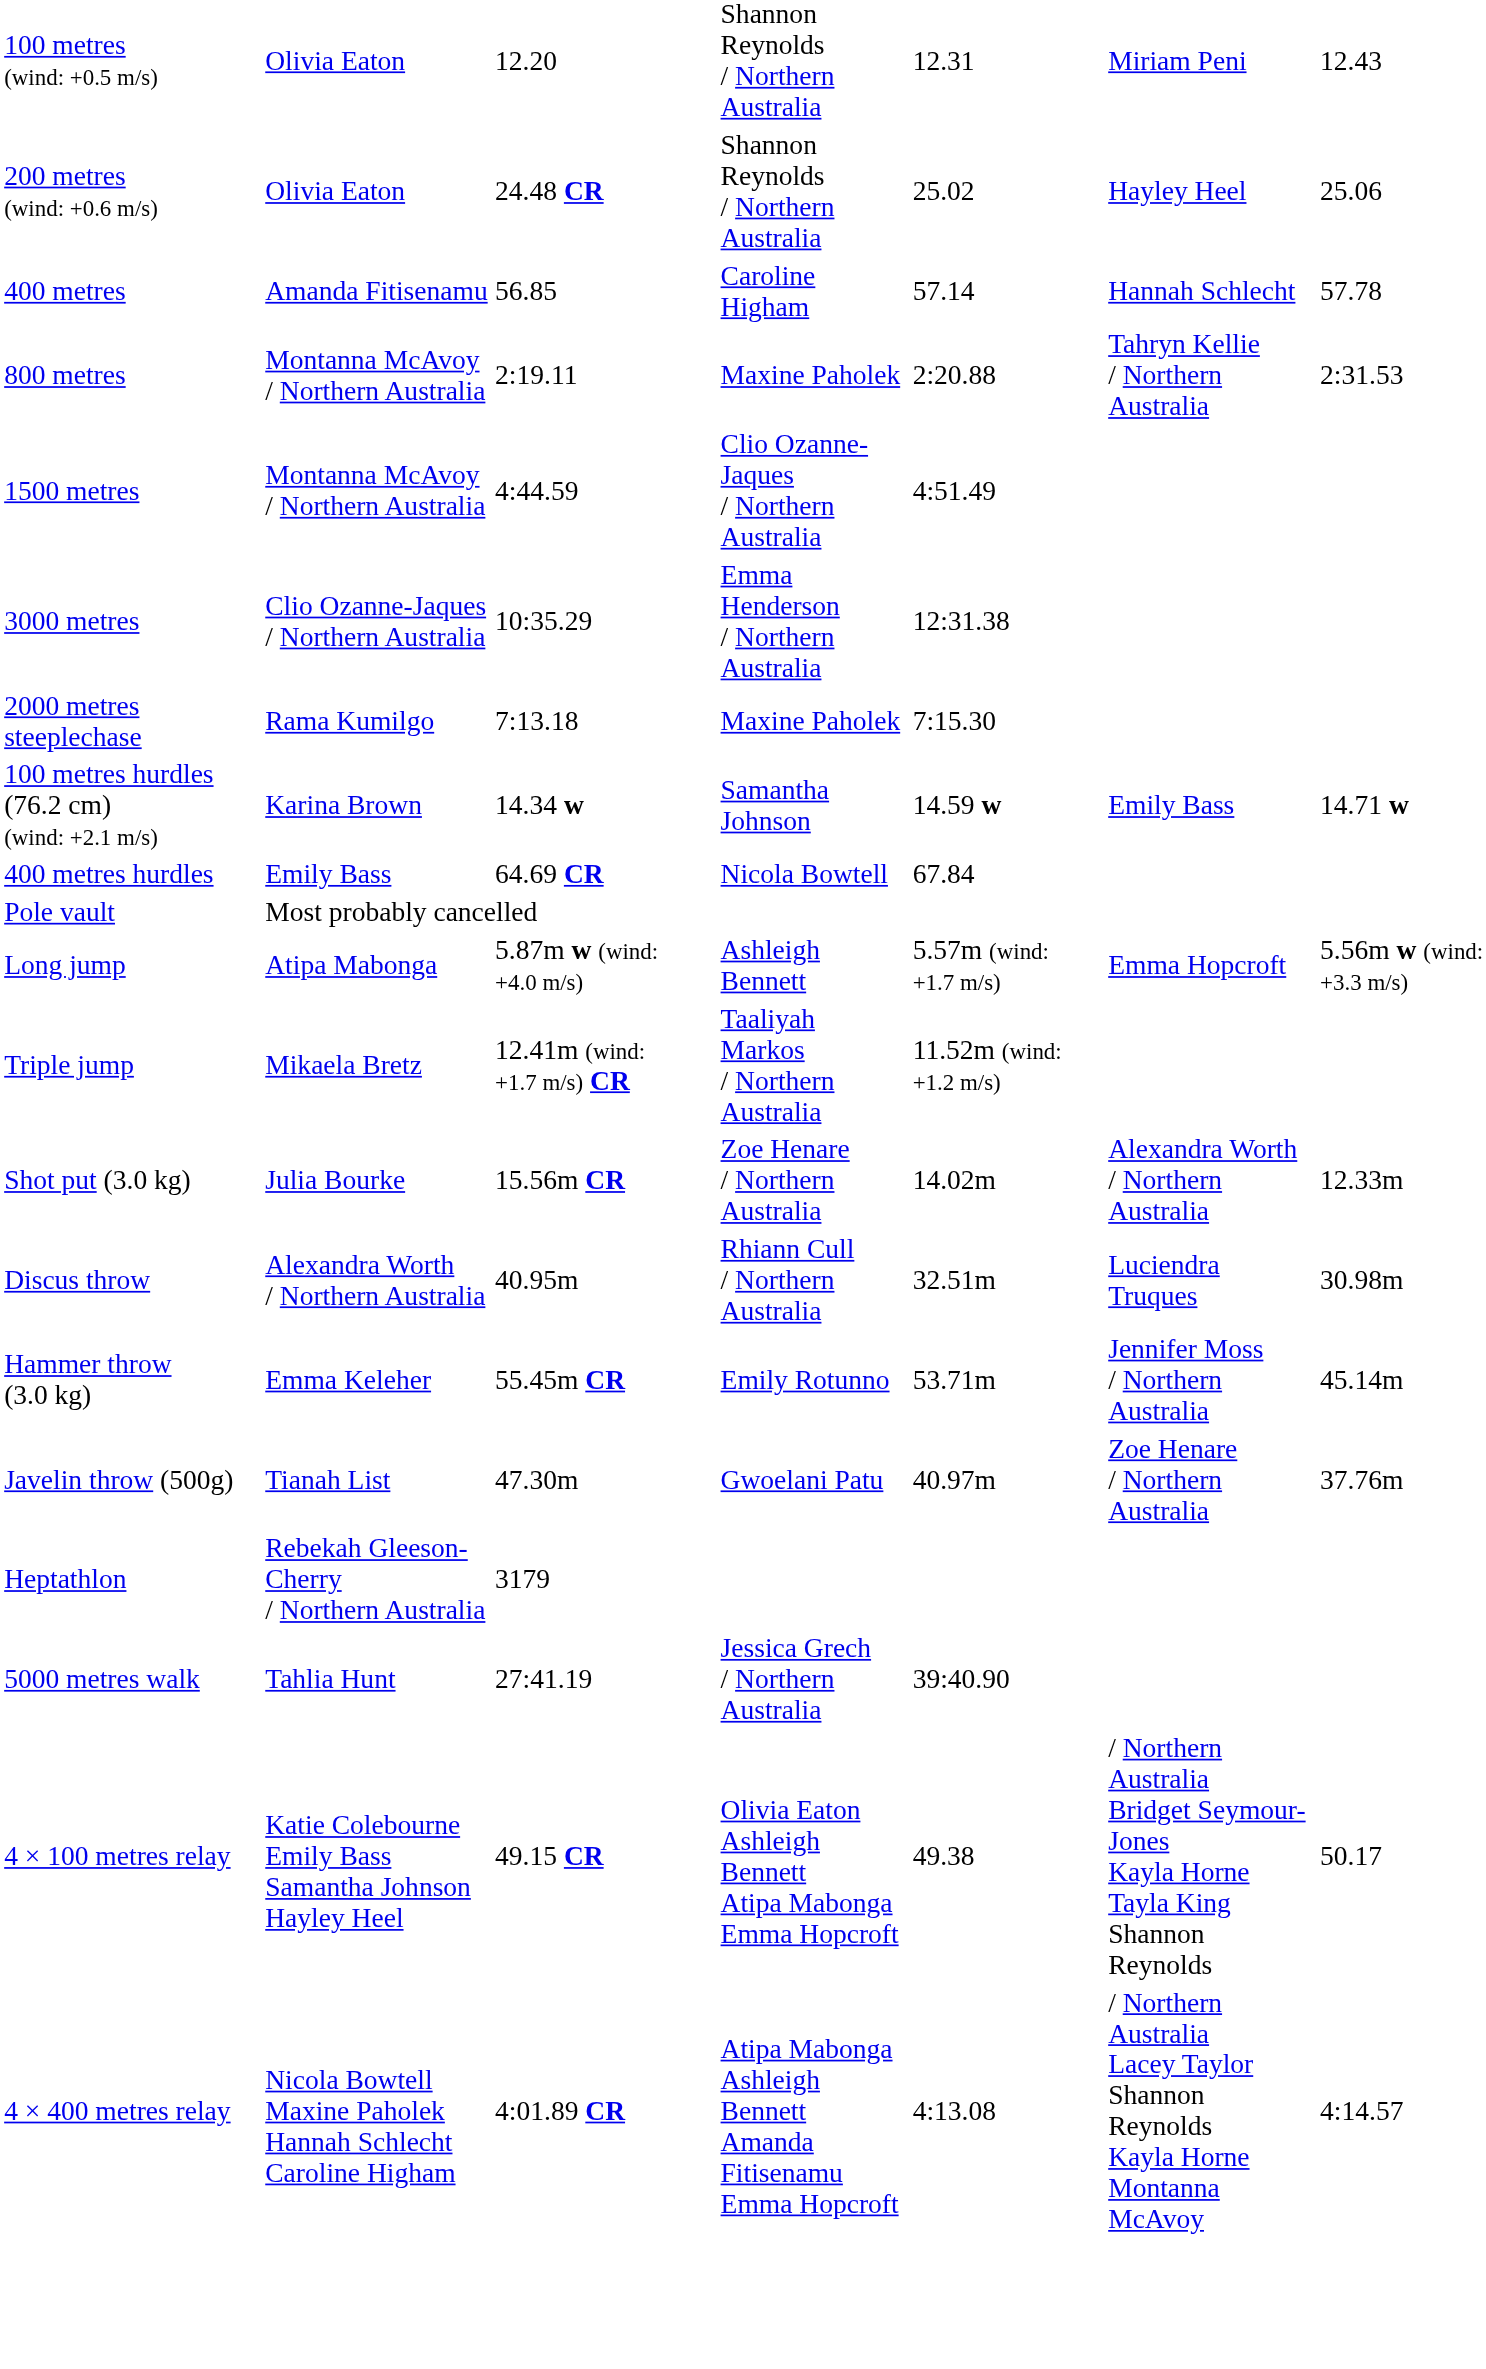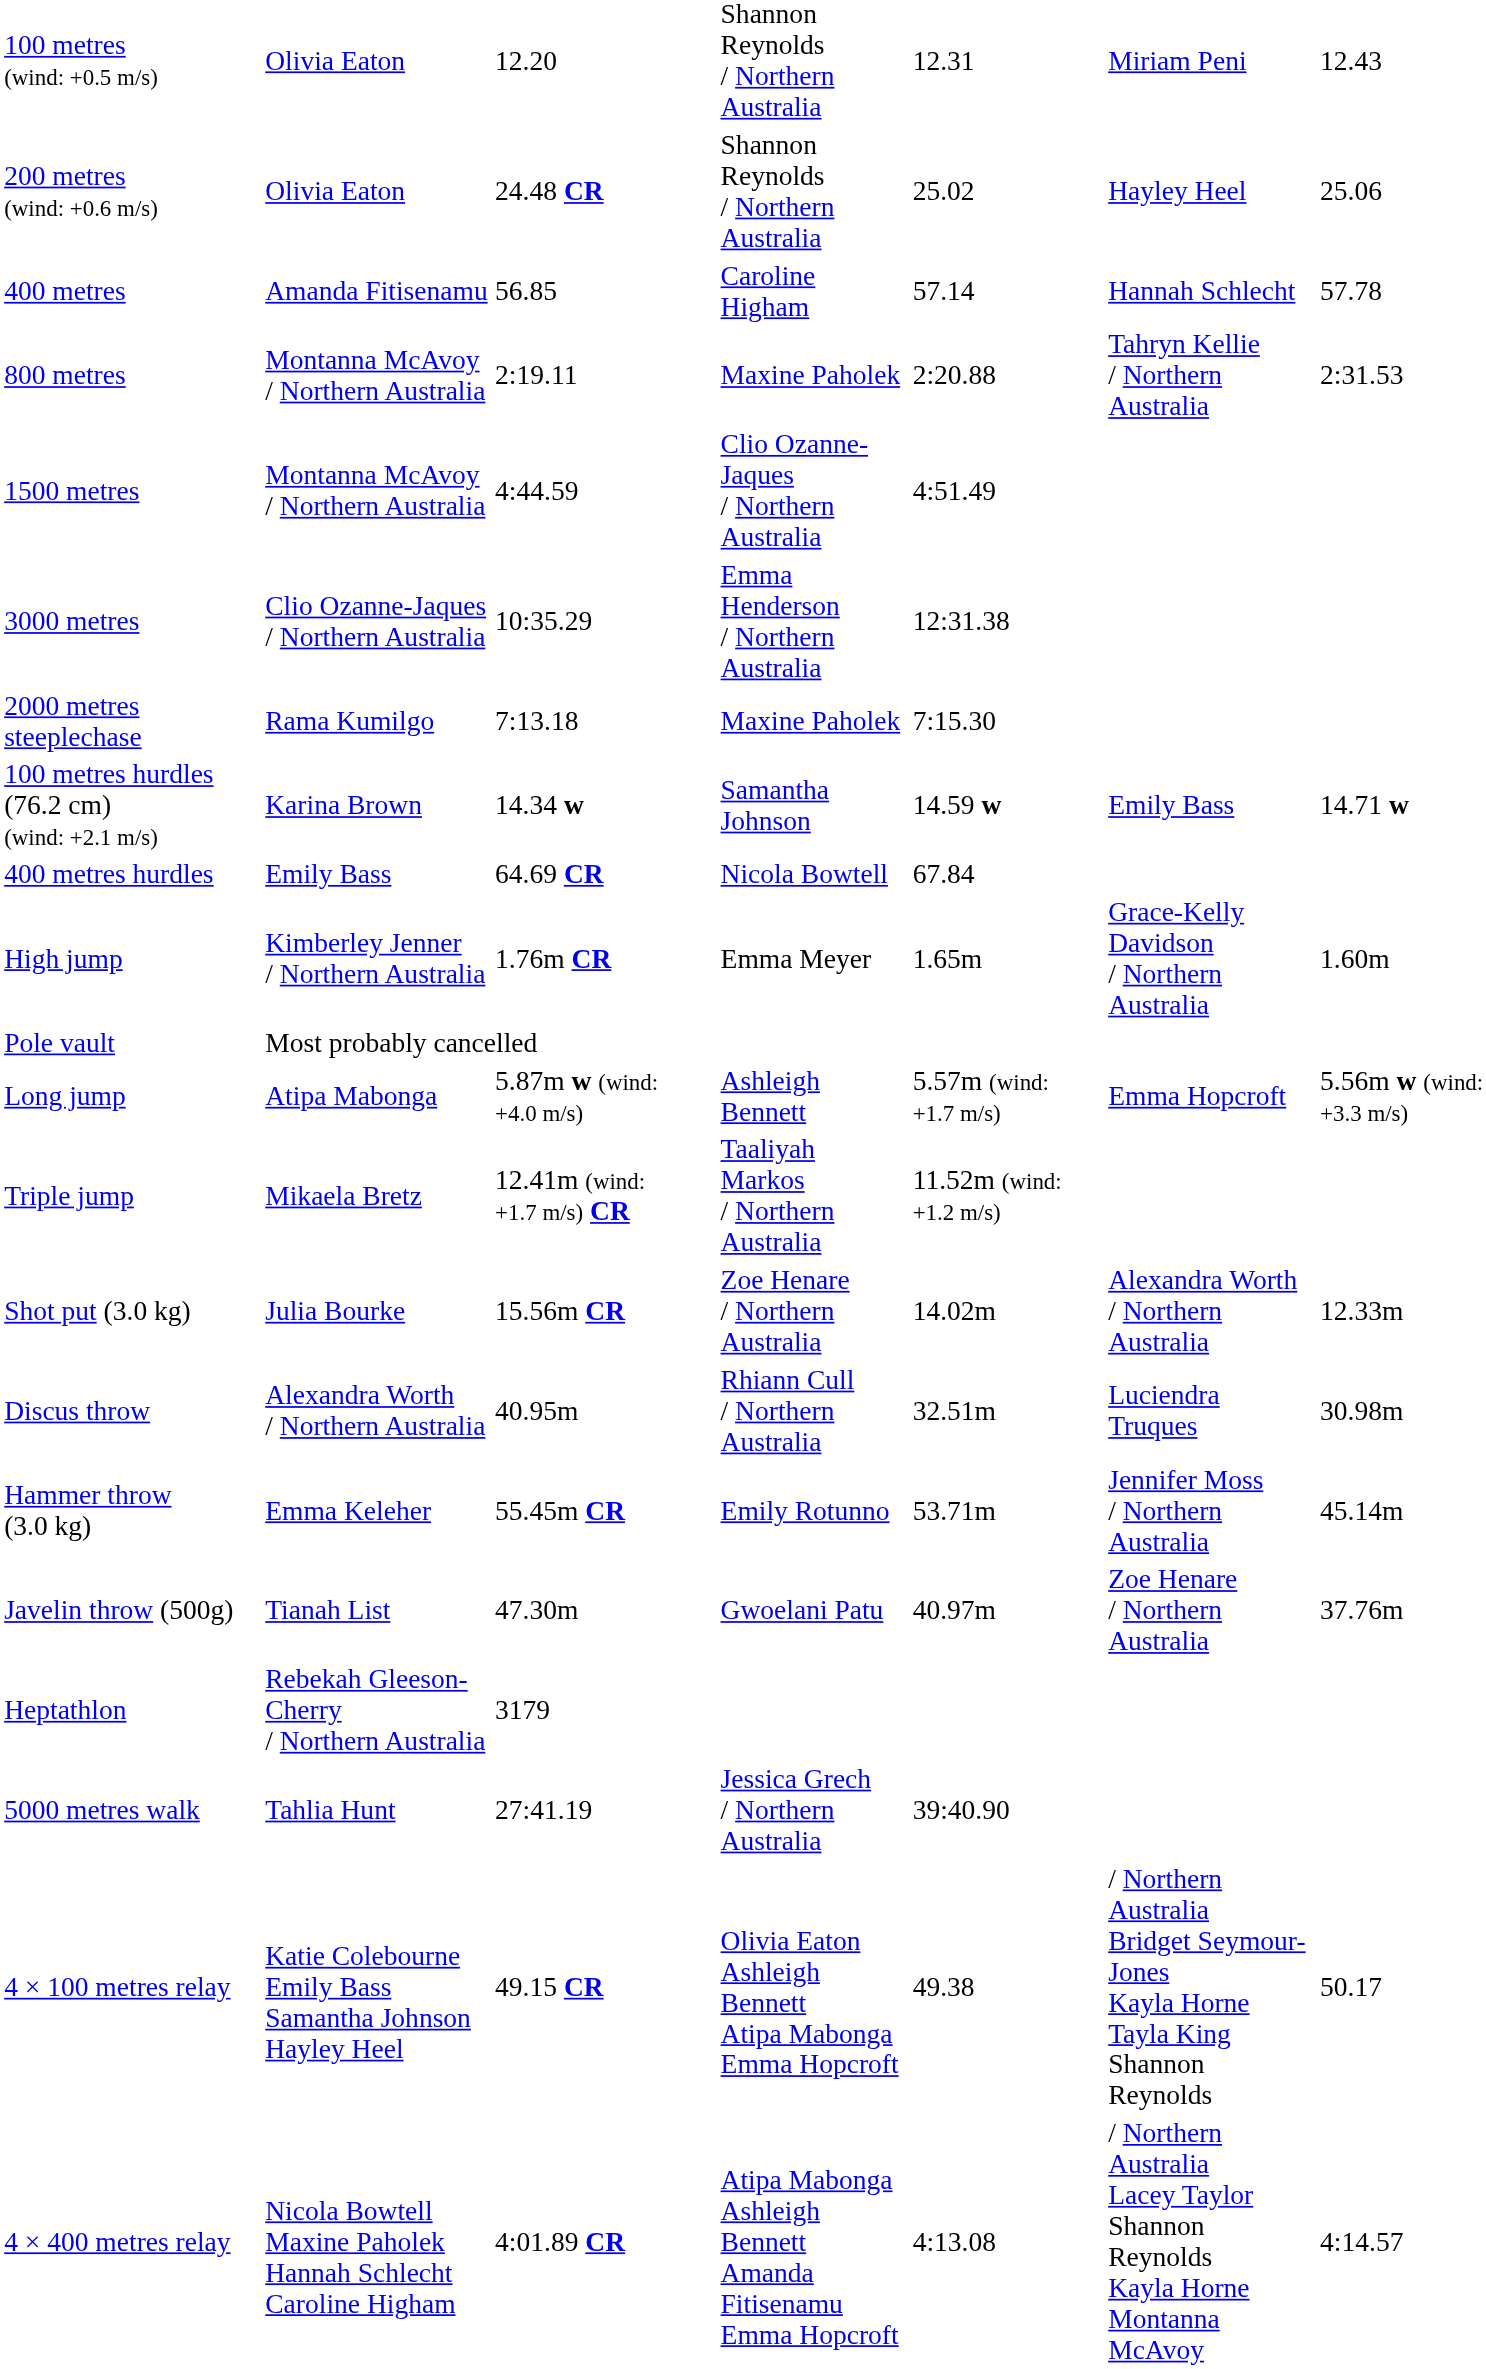+ row: High jump | Kimberley Jenner / Northern Australia | 1.76m CR | Emma Meyer | 1.65m | Grace-Kelly Davidson / Northern Australia | 1.60m
